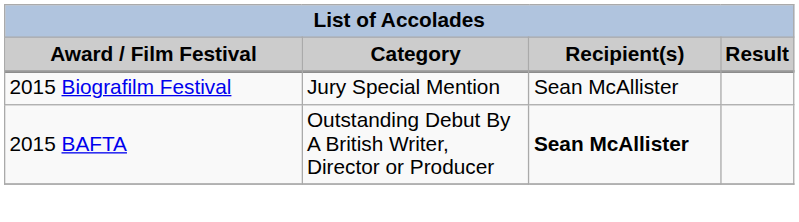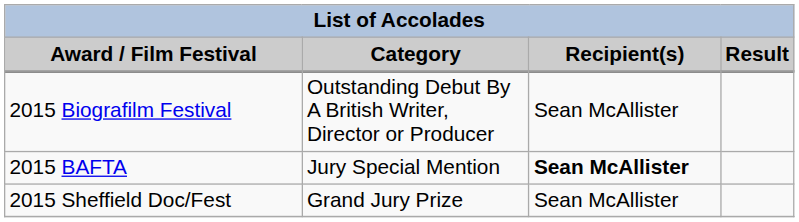2015 Biografilm Festival | Category: Jury Special Mention -> Outstanding Debut By A British Writer, Director or Producer
2015 BAFTA | Category: Outstanding Debut By A British Writer, Director or Producer -> Jury Special Mention
+ row: 2015 Sheffield Doc/Fest | Grand Jury Prize | Sean McAllister
